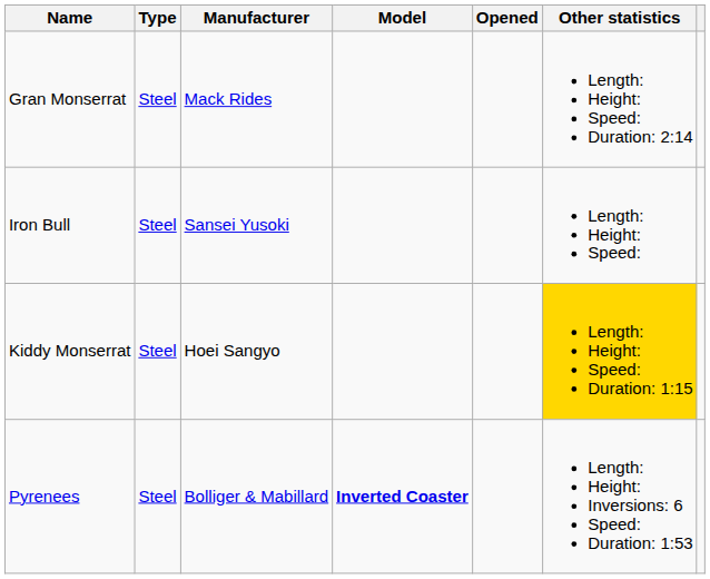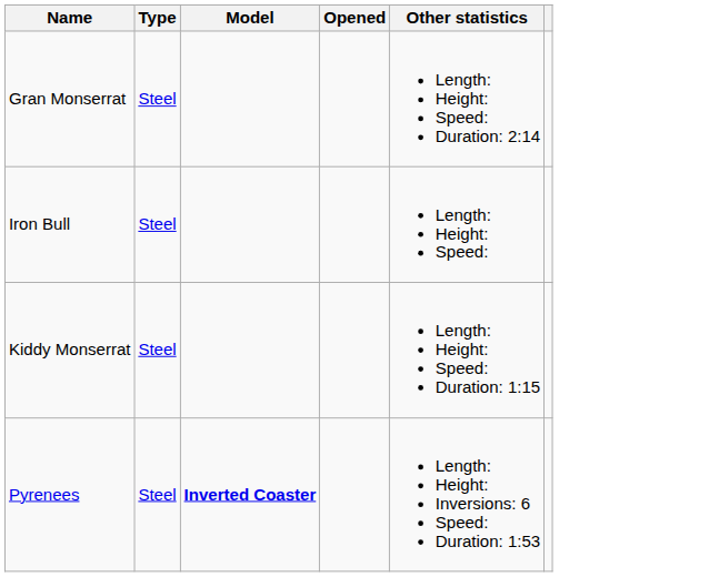- column: Manufacturer | Mack Rides | Sansei Yusoki | Hoei Sangyo | Bolliger & Mabillard
Kiddy Monserrat | Other statistics: gold background -> no background
